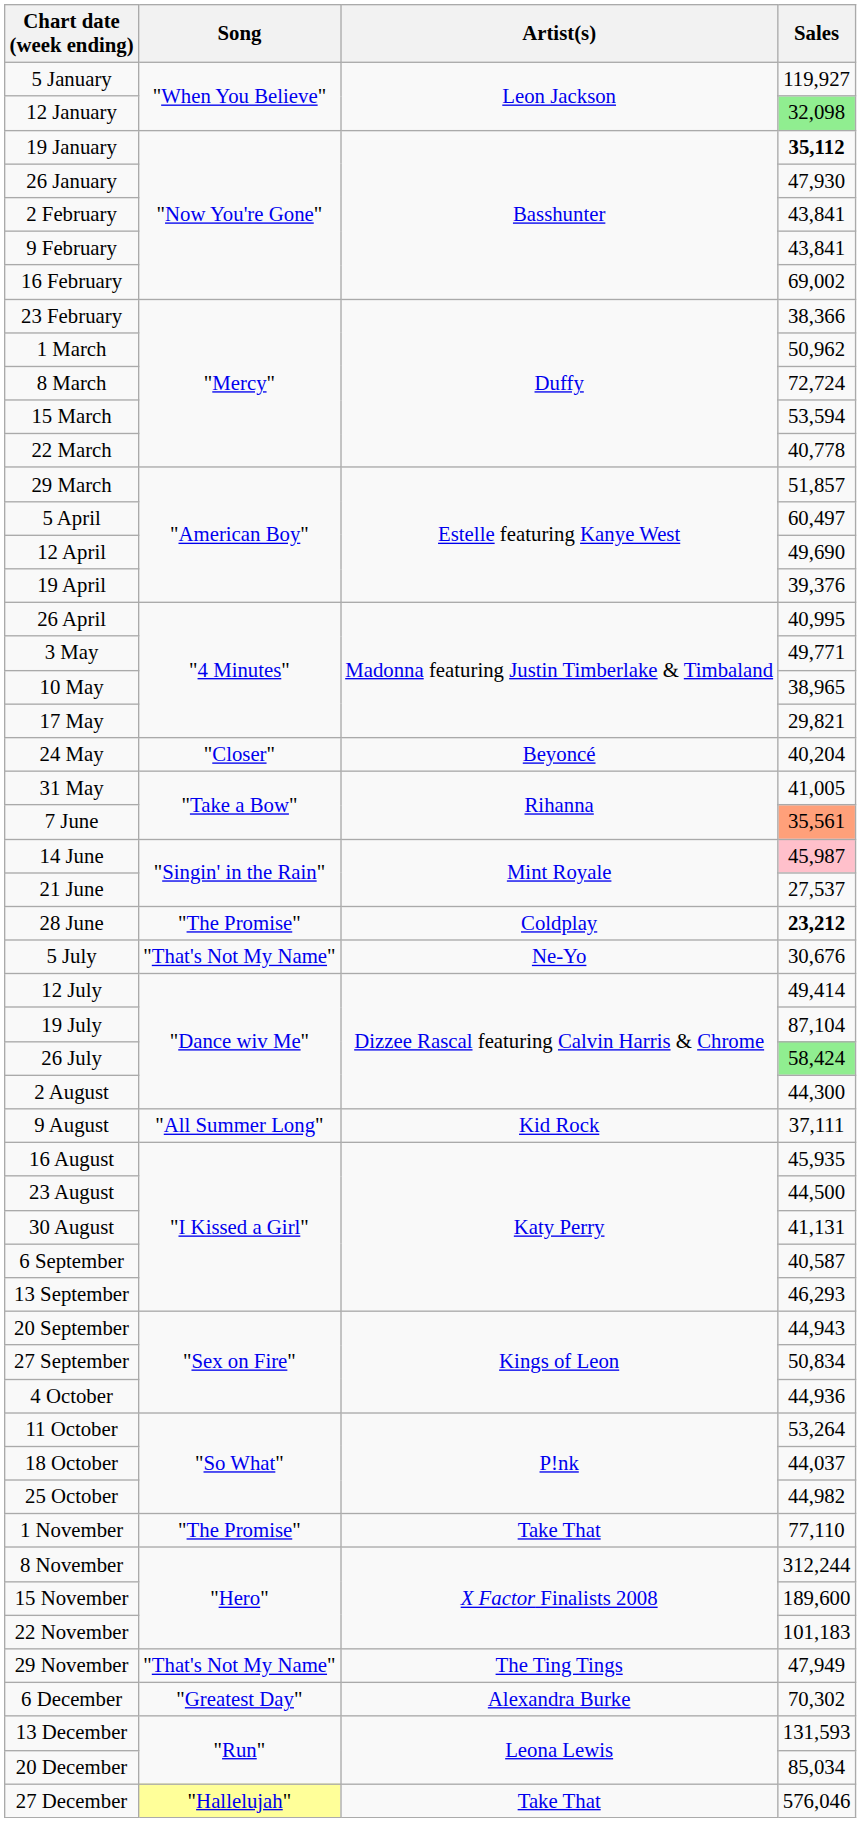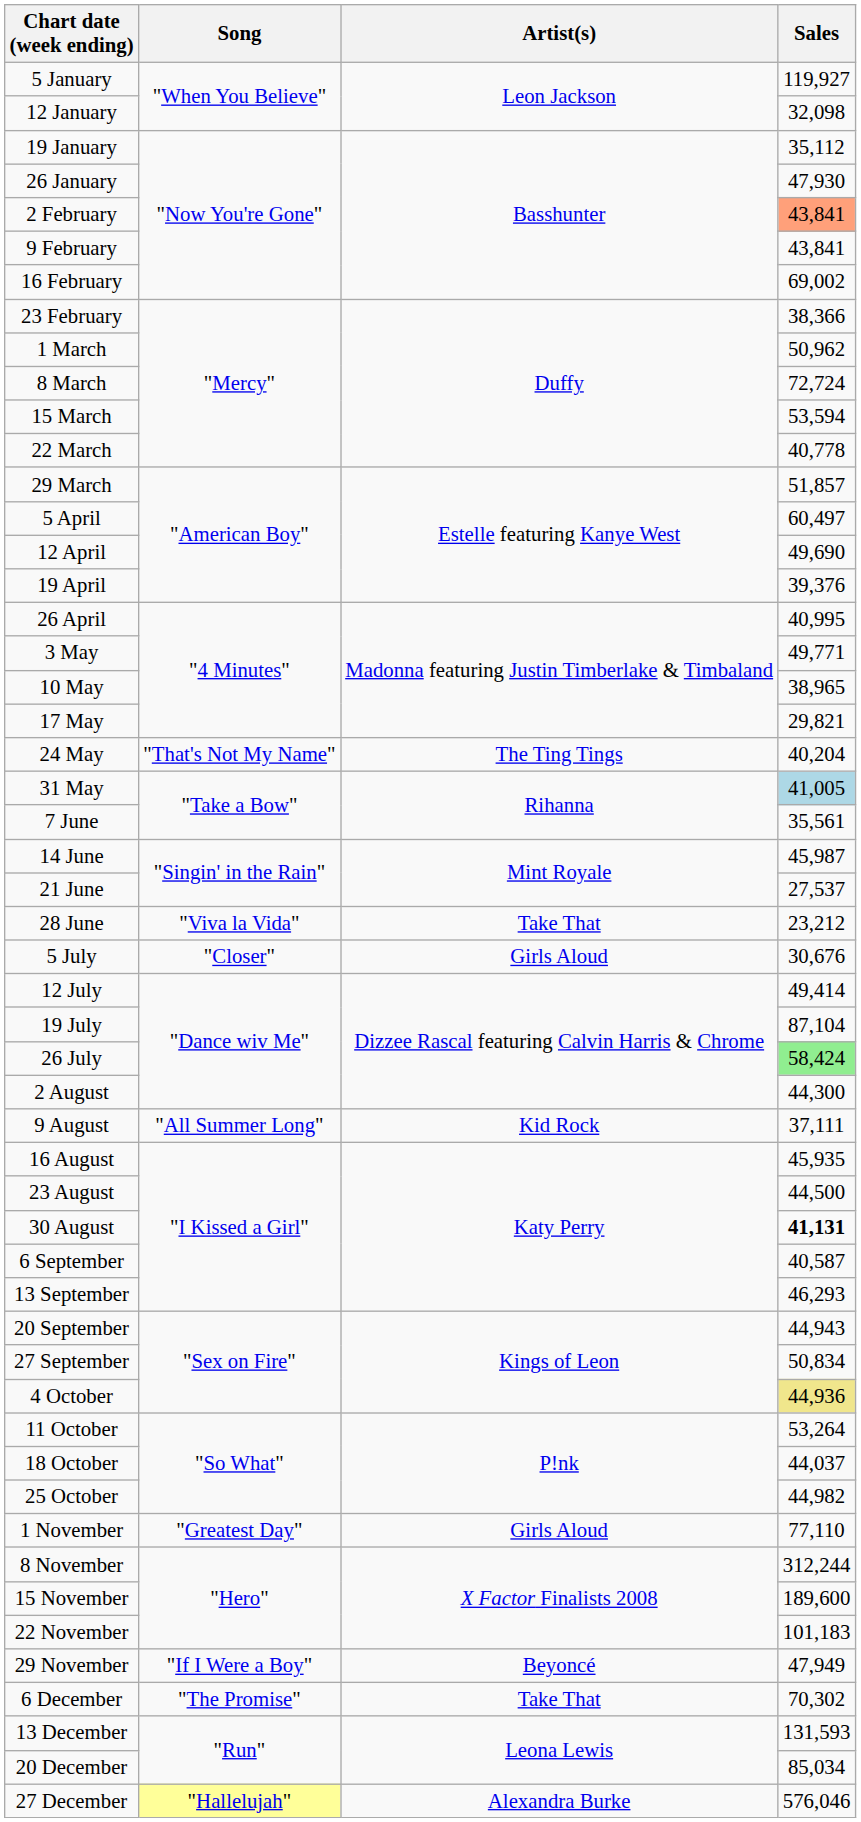12 January | Sales: lightgreen background -> no background
19 January | Sales: bold -> normal
2 February | Sales: no background -> lightsalmon background
24 May | Song: "Closer" -> "That's Not My Name"
24 May | Artist(s): Beyoncé -> The Ting Tings
31 May | Sales: no background -> lightblue background
7 June | Sales: lightsalmon background -> no background
14 June | Sales: pink background -> no background
28 June | Song: "The Promise" -> "Viva la Vida"
28 June | Artist(s): Coldplay -> Take That
28 June | Sales: bold -> normal
5 July | Song: "That's Not My Name" -> "Closer"
5 July | Artist(s): Ne-Yo -> Girls Aloud
30 August | Sales: normal -> bold
4 October | Sales: no background -> khaki background
1 November | Song: "The Promise" -> "Greatest Day"
1 November | Artist(s): Take That -> Girls Aloud
29 November | Song: "That's Not My Name" -> "If I Were a Boy"
29 November | Artist(s): The Ting Tings -> Beyoncé
6 December | Song: "Greatest Day" -> "The Promise"
6 December | Artist(s): Alexandra Burke -> Take That
27 December | Artist(s): Take That -> Alexandra Burke
